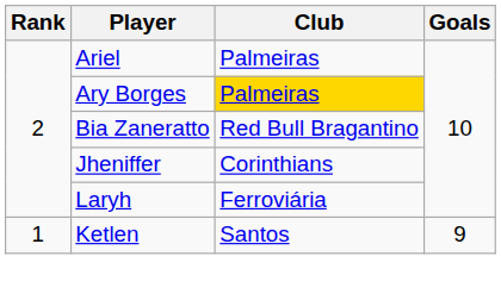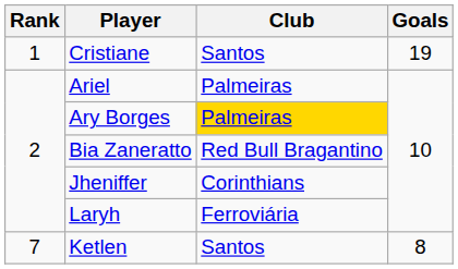+ row: 1 | Cristiane | Santos | 19
Ketlen | Rank: 1 -> 7
Ketlen | Goals: 9 -> 8
